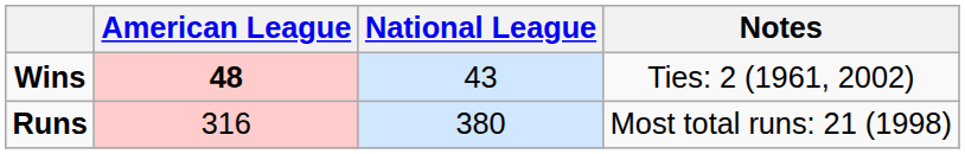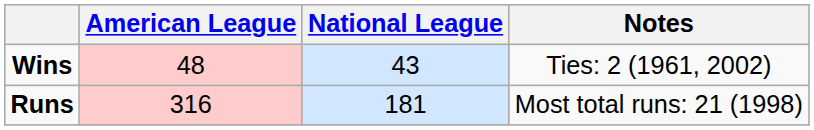Wins | American League: bold -> normal
Runs | National League: 380 -> 181
